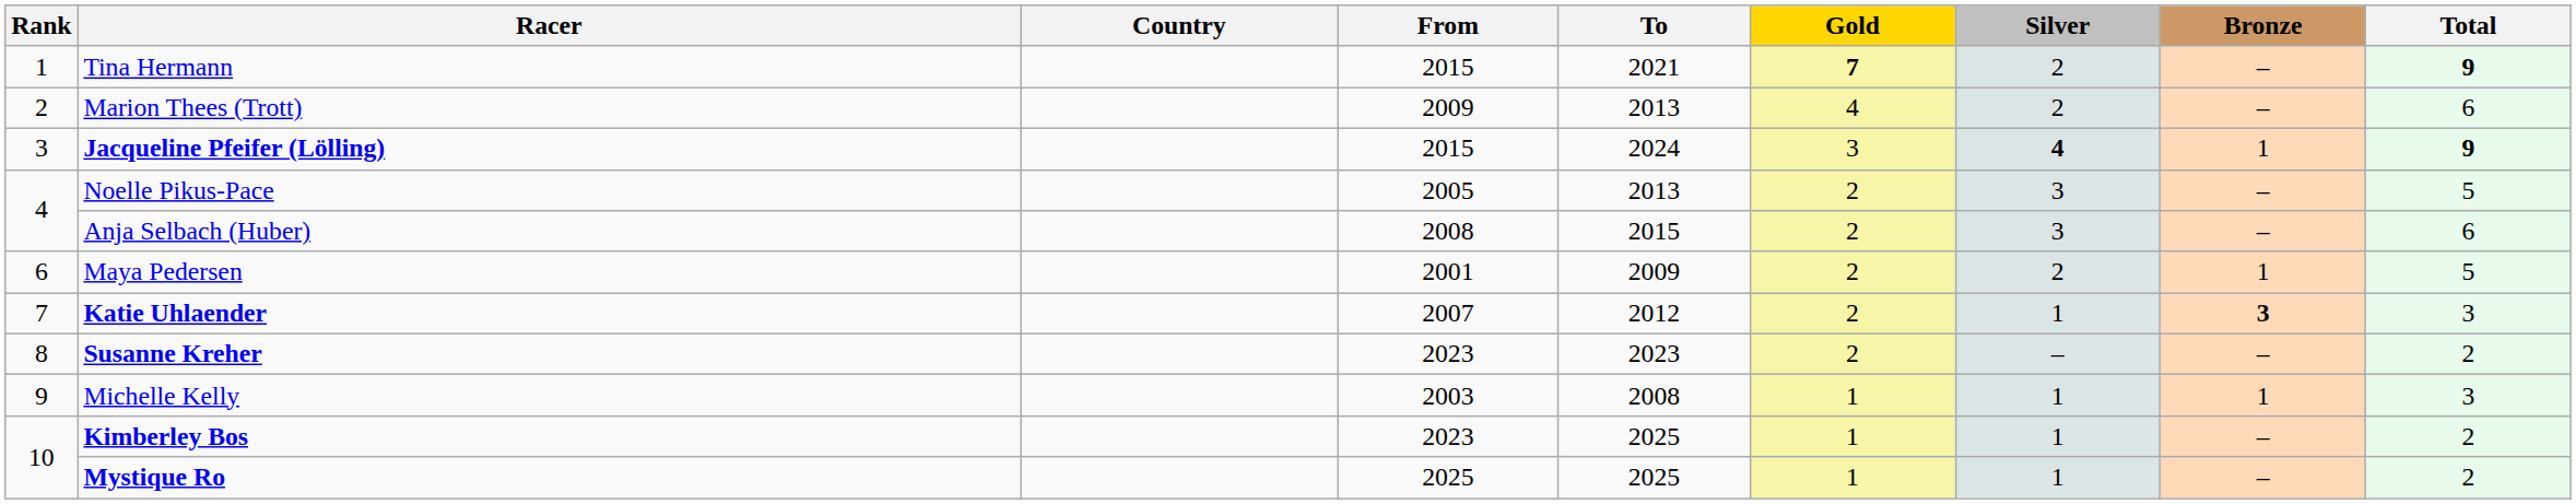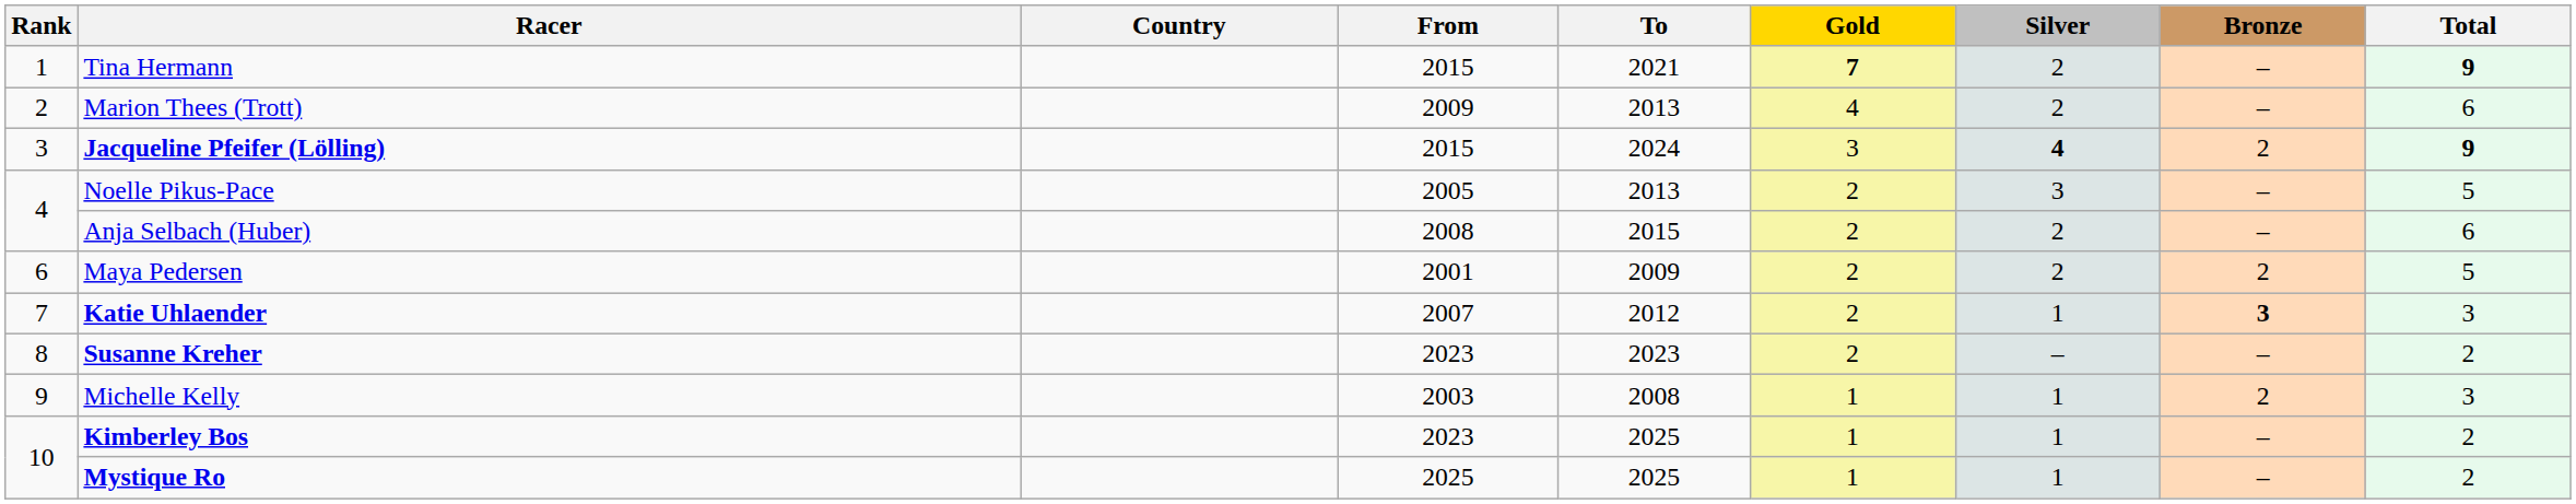Jacqueline Pfeifer (Lölling) | Bronze: 1 -> 2
Anja Selbach (Huber) | Silver: 3 -> 2
Maya Pedersen | Bronze: 1 -> 2
Michelle Kelly | Bronze: 1 -> 2
